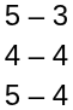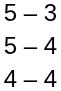rows swapped: 5 – 4 <-> 4 – 4
